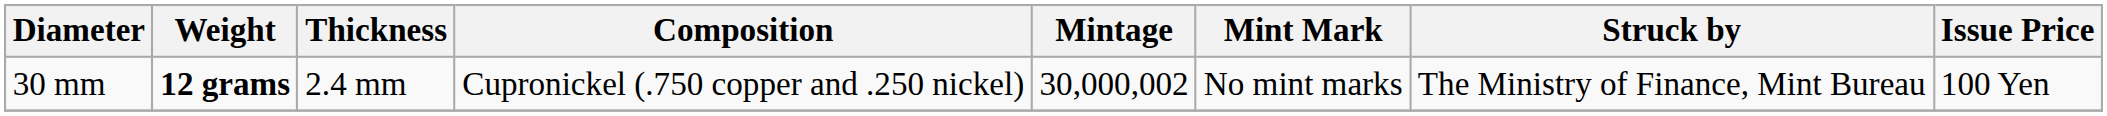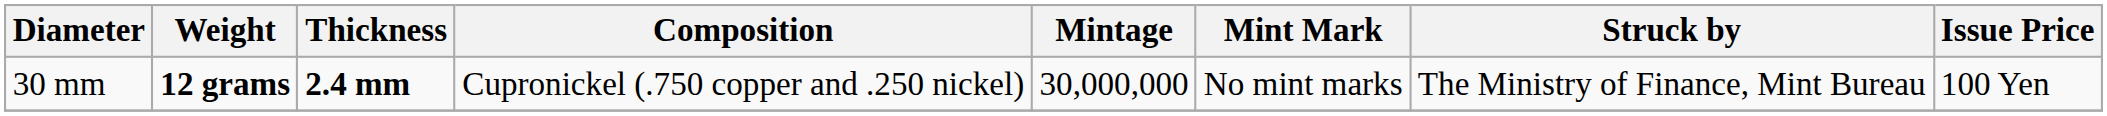30 mm | Thickness: normal -> bold
30 mm | Mintage: 30,000,002 -> 30,000,000
